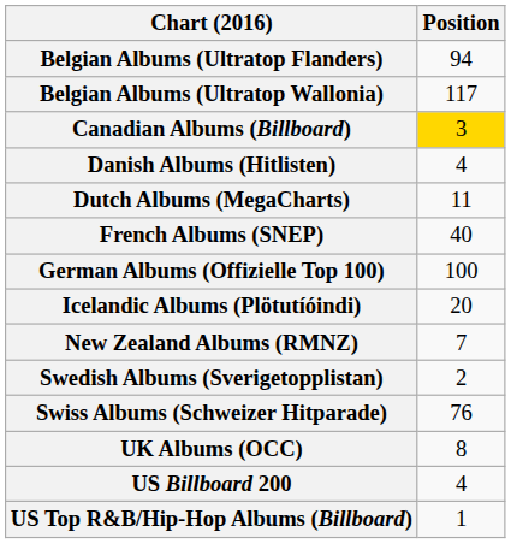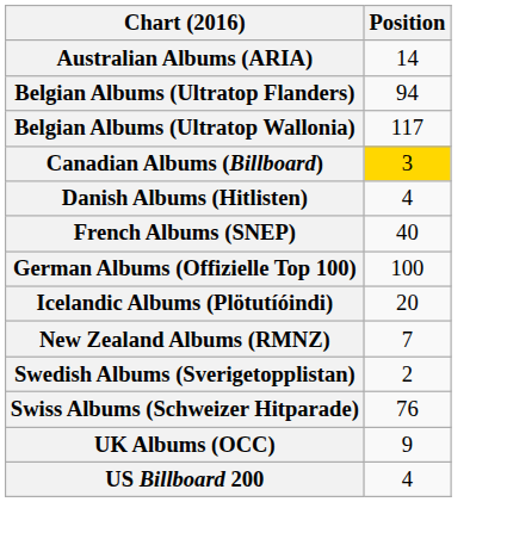+ row: Australian Albums (ARIA) | 14
- row: Dutch Albums (MegaCharts) | 11
UK Albums (OCC) | Position: 8 -> 9
- row: US Top R&B/Hip-Hop Albums (Billboard) | 1
